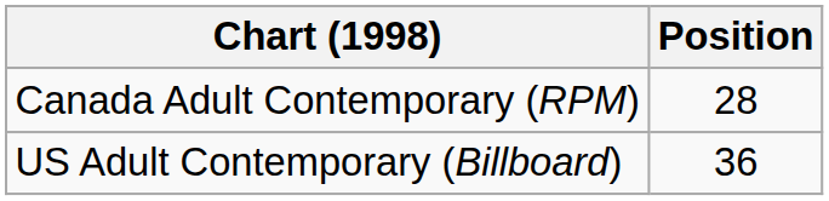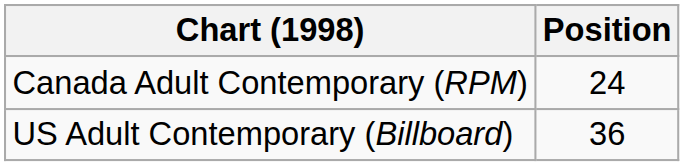Canada Adult Contemporary (RPM) | Position: 28 -> 24
